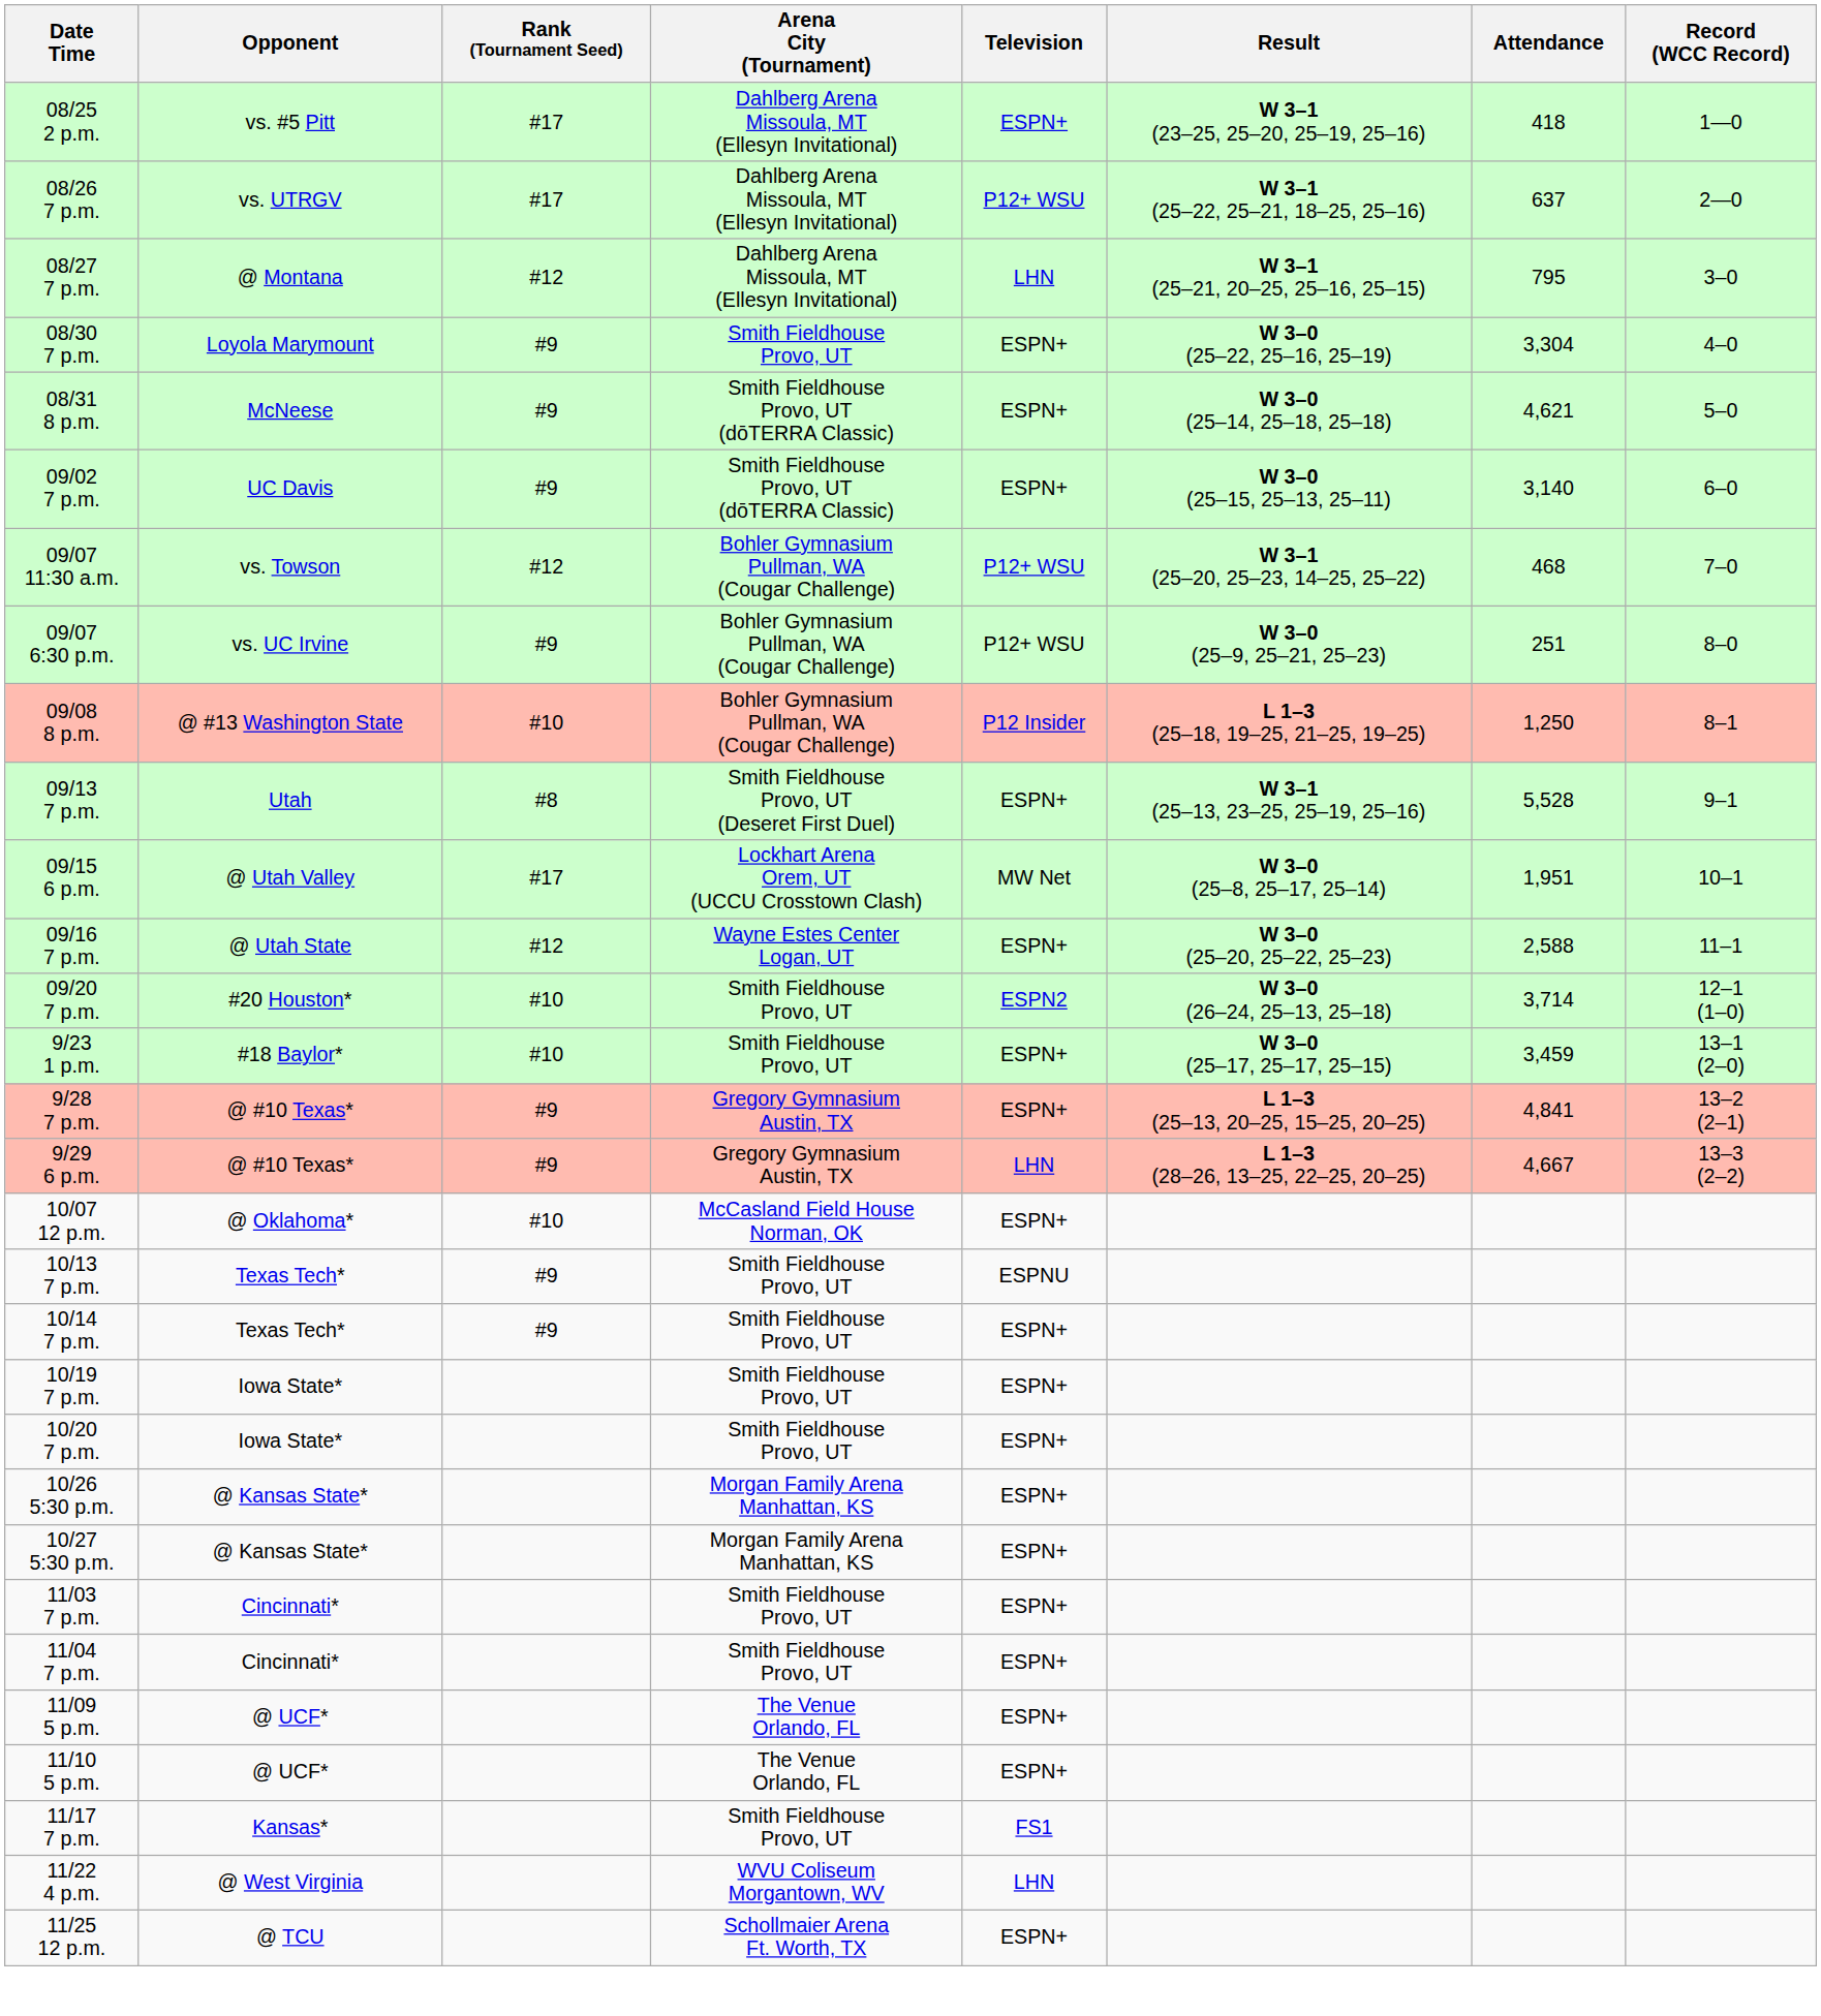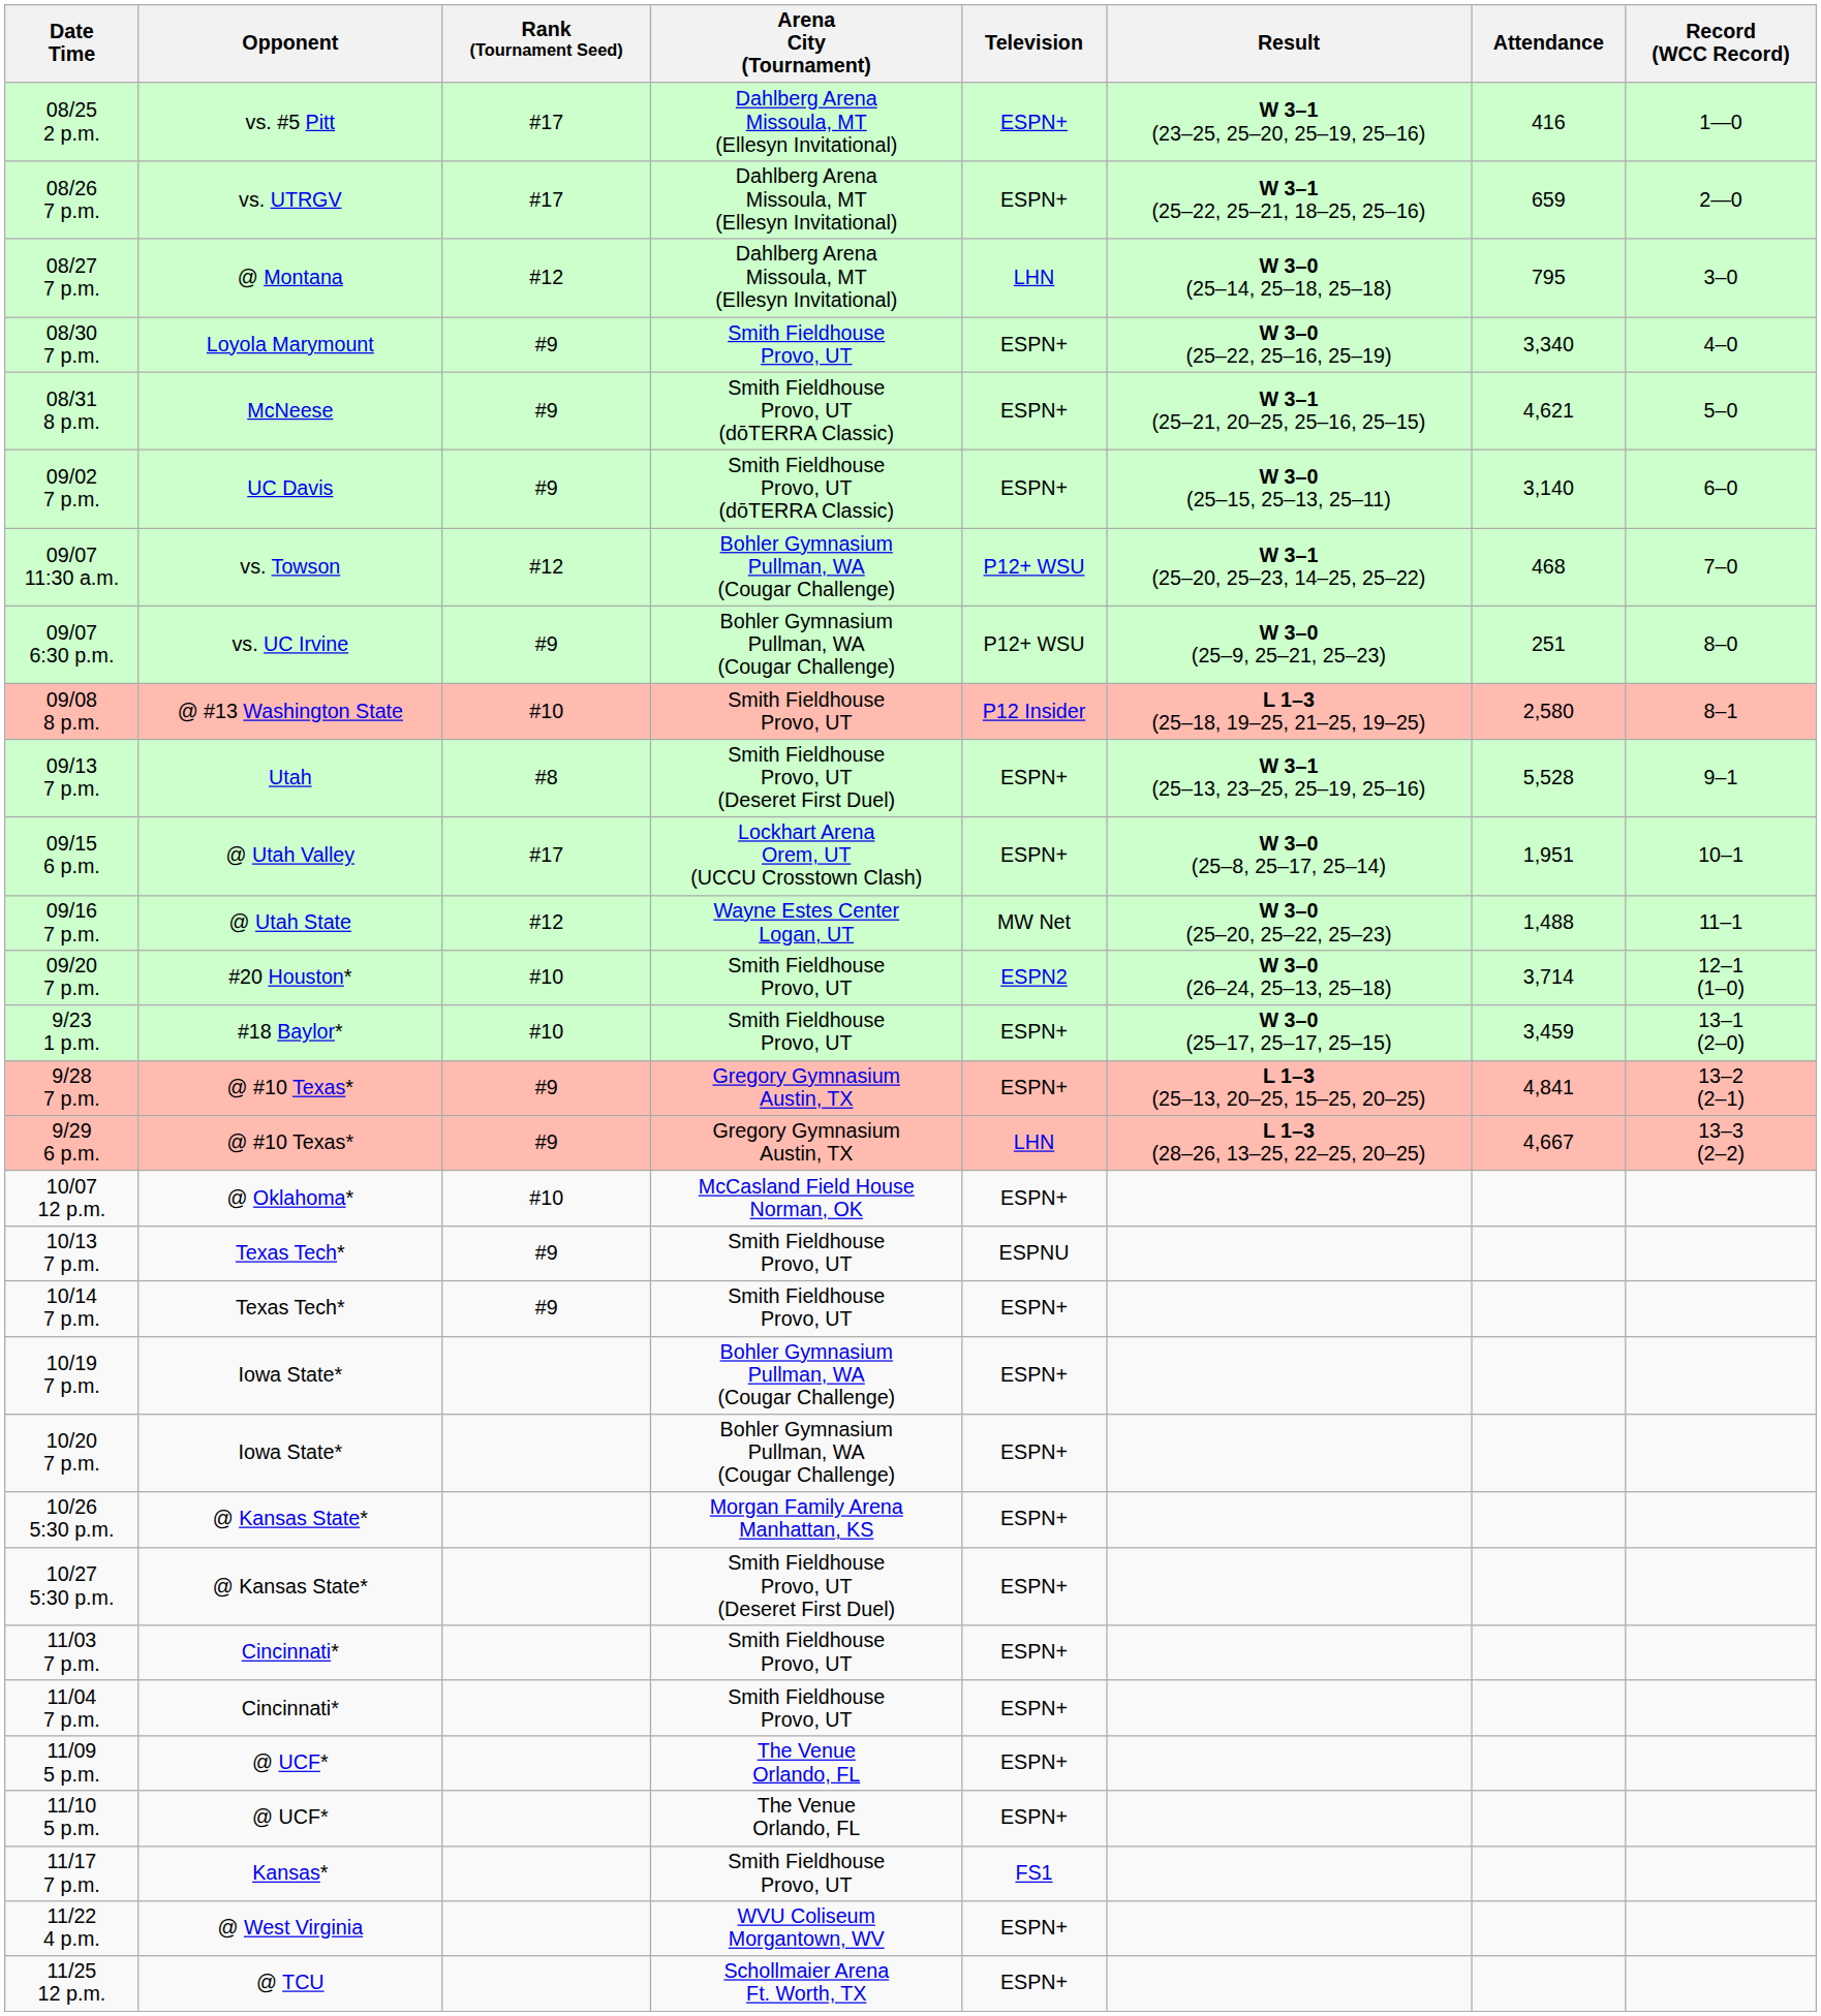08/25 2 p.m. | Attendance: 418 -> 416
08/26 7 p.m. | Television: P12+ WSU -> ESPN+
08/26 7 p.m. | Attendance: 637 -> 659
08/27 7 p.m. | Result: W 3–1 (25–21, 20–25, 25–16, 25–15) -> W 3–0 (25–14, 25–18, 25–18)
08/30 7 p.m. | Attendance: 3,304 -> 3,340
08/31 8 p.m. | Result: W 3–0 (25–14, 25–18, 25–18) -> W 3–1 (25–21, 20–25, 25–16, 25–15)
09/08 8 p.m. | Arena City (Tournament): Bohler Gymnasium Pullman, WA (Cougar Challenge) -> Smith Fieldhouse Provo, UT
09/08 8 p.m. | Attendance: 1,250 -> 2,580
09/15 6 p.m. | Television: MW Net -> ESPN+
09/16 7 p.m. | Television: ESPN+ -> MW Net
09/16 7 p.m. | Attendance: 2,588 -> 1,488
10/19 7 p.m. | Arena City (Tournament): Smith Fieldhouse Provo, UT -> Bohler Gymnasium Pullman, WA (Cougar Challenge)
10/20 7 p.m. | Arena City (Tournament): Smith Fieldhouse Provo, UT -> Bohler Gymnasium Pullman, WA (Cougar Challenge)
10/27 5:30 p.m. | Arena City (Tournament): Morgan Family Arena Manhattan, KS -> Smith Fieldhouse Provo, UT (Deseret First Duel)
11/22 4 p.m. | Television: LHN -> ESPN+
